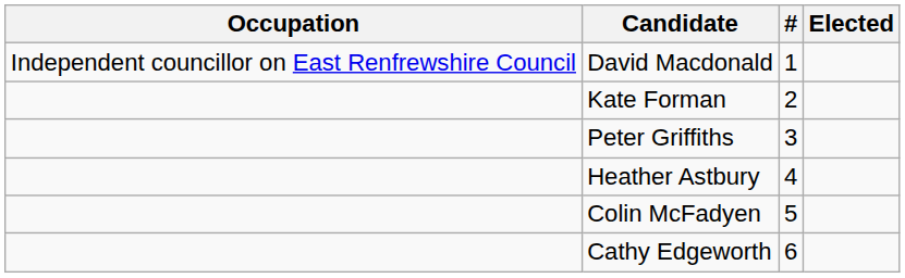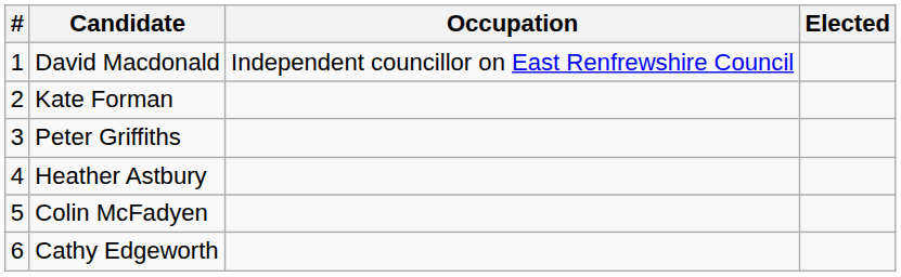columns swapped: # <-> Occupation
